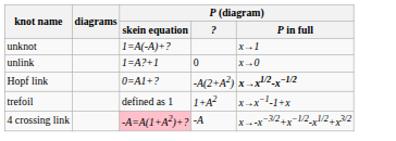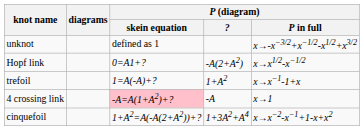unknot | P (diagram) / skein equation: 1=A(-A)+? -> defined as 1
unknot | P (diagram) / P in full: x→1 -> x→-x−3/2+x−1/2-x1/2+x3/2
- row: unlink | 1=A?+1 | 0 | x→0
Hopf link | P (diagram) / P in full: bold -> normal
trefoil | P (diagram) / skein equation: defined as 1 -> 1=A(-A)+?
4 crossing link | P (diagram) / P in full: x→-x−3/2+x−1/2-x1/2+x3/2 -> x→1
+ row: cinquefoil | 1+A2=A(-A(2+A2))+? | 1+3A2+A4 | x→x−2-x−1+1-x+x2
